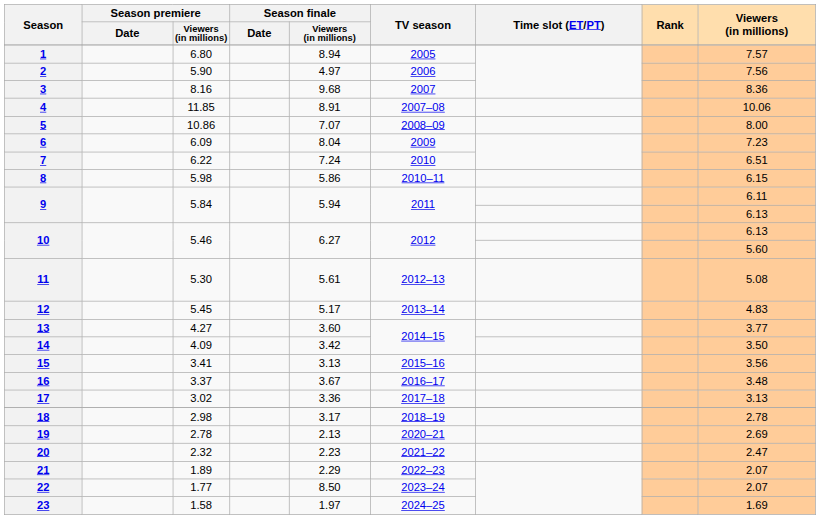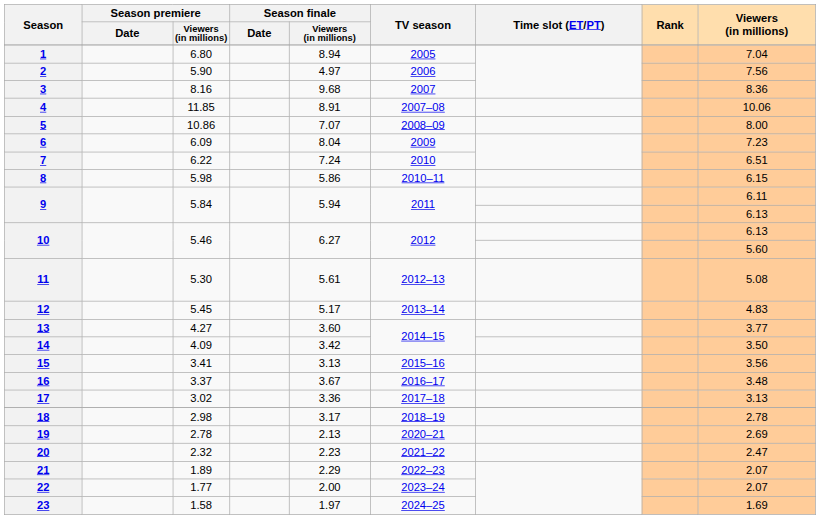1 | Viewers (in millions): 7.57 -> 7.04
22 | Season finale / Viewers (in millions): 8.50 -> 2.00
